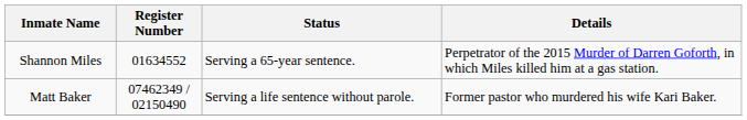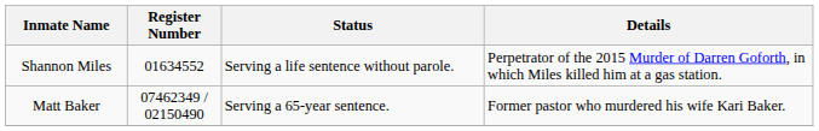Shannon Miles | Status: Serving a 65-year sentence. -> Serving a life sentence without parole.
Matt Baker | Status: Serving a life sentence without parole. -> Serving a 65-year sentence.
